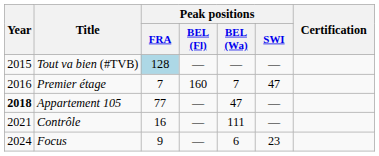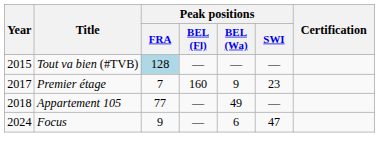Premier étage | Year: 2016 -> 2017
Premier étage | Peak positions / BEL (Wa): 7 -> 9
Premier étage | Peak positions / SWI: 47 -> 23
Appartement 105 | Year: bold -> normal
Appartement 105 | Peak positions / BEL (Wa): 47 -> 49
- row: 2021 | Contrôle | 16 | — | 111 | —
Focus | Peak positions / SWI: 23 -> 47
